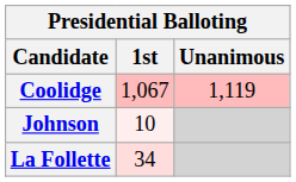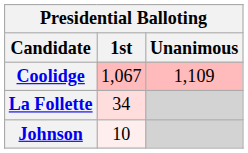Coolidge | Unanimous: 1,119 -> 1,109
rows swapped: La Follette <-> Johnson
